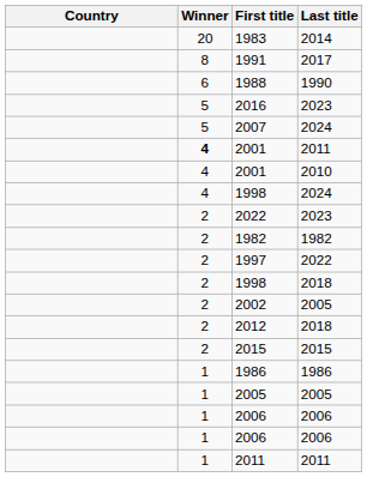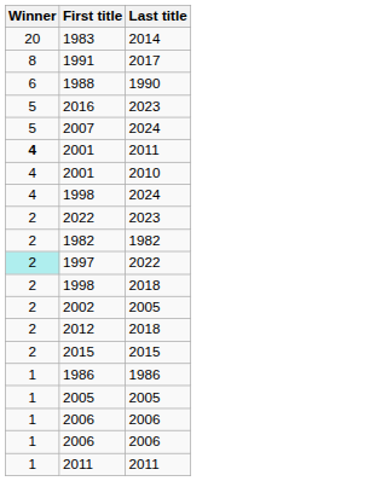- column: Country
1997 | Winner: no background -> paleturquoise background
